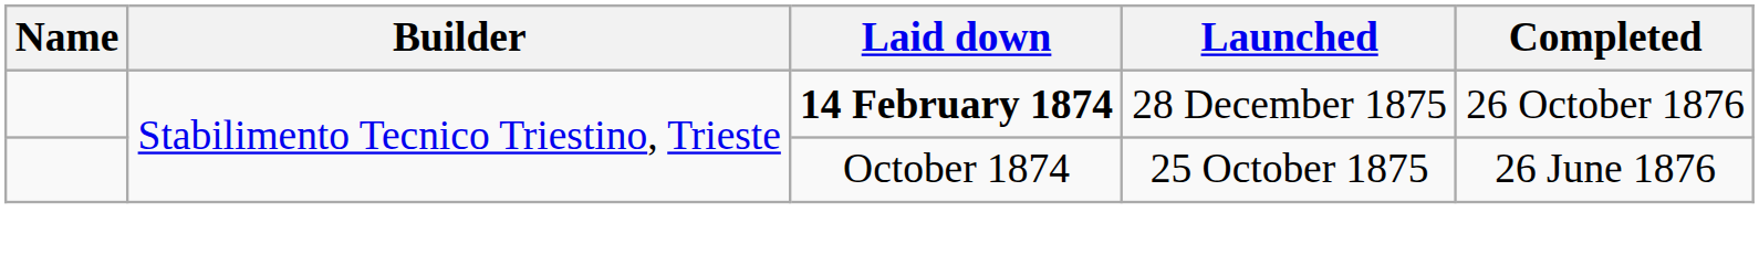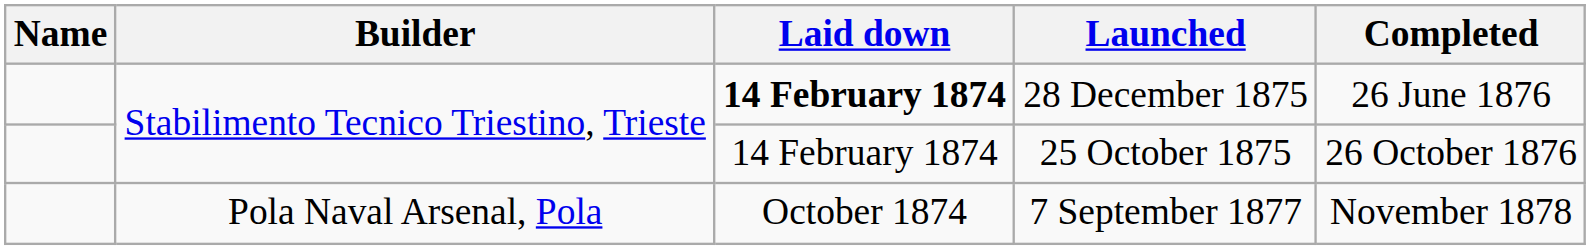28 December 1875 | Completed: 26 October 1876 -> 26 June 1876
25 October 1875 | Laid down: October 1874 -> 14 February 1874
25 October 1875 | Completed: 26 June 1876 -> 26 October 1876
+ row: Pola Naval Arsenal, Pola | October 1874 | 7 September 1877 | November 1878
